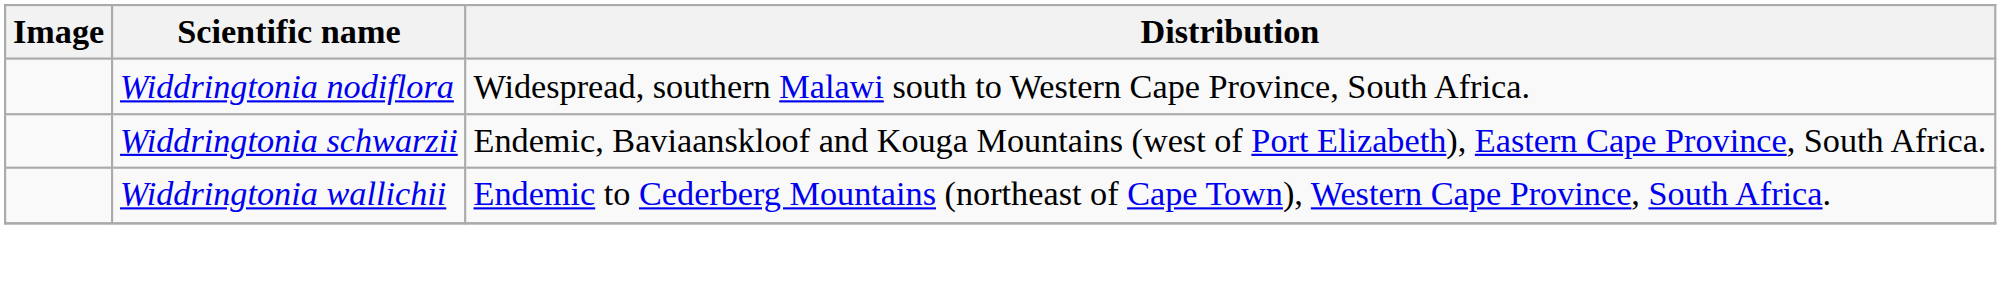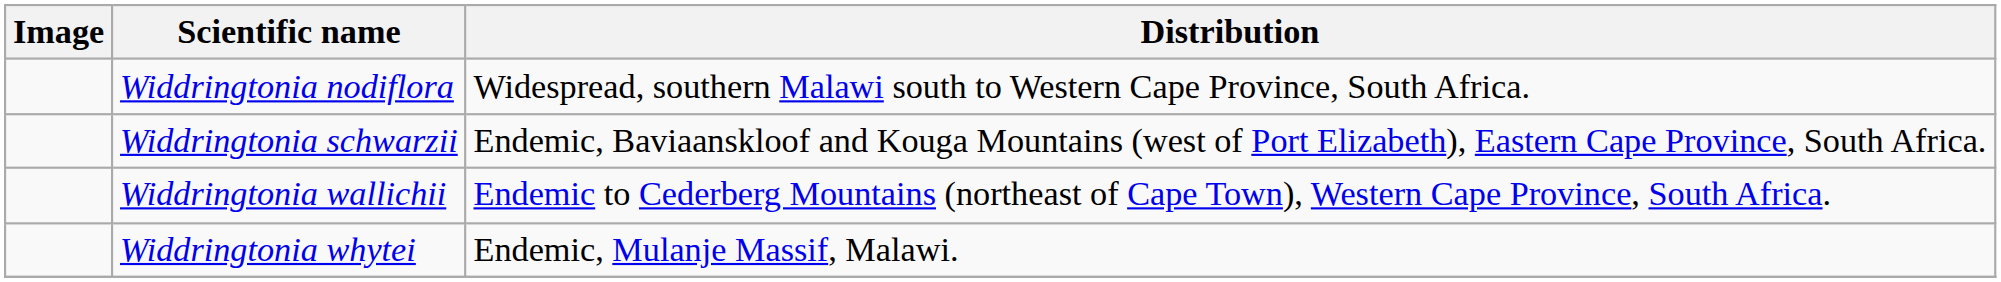+ row: Widdringtonia whytei | Endemic, Mulanje Massif, Malawi.
